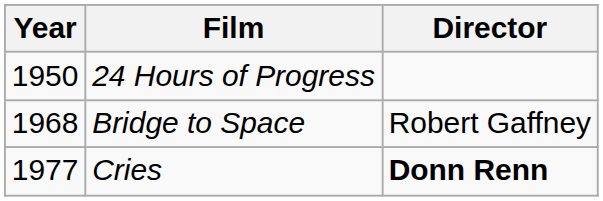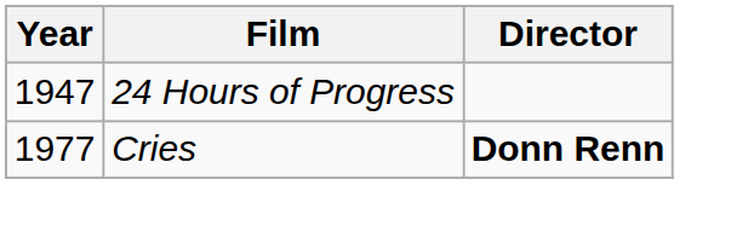24 Hours of Progress | Year: 1950 -> 1947
- row: 1968 | Bridge to Space | Robert Gaffney
